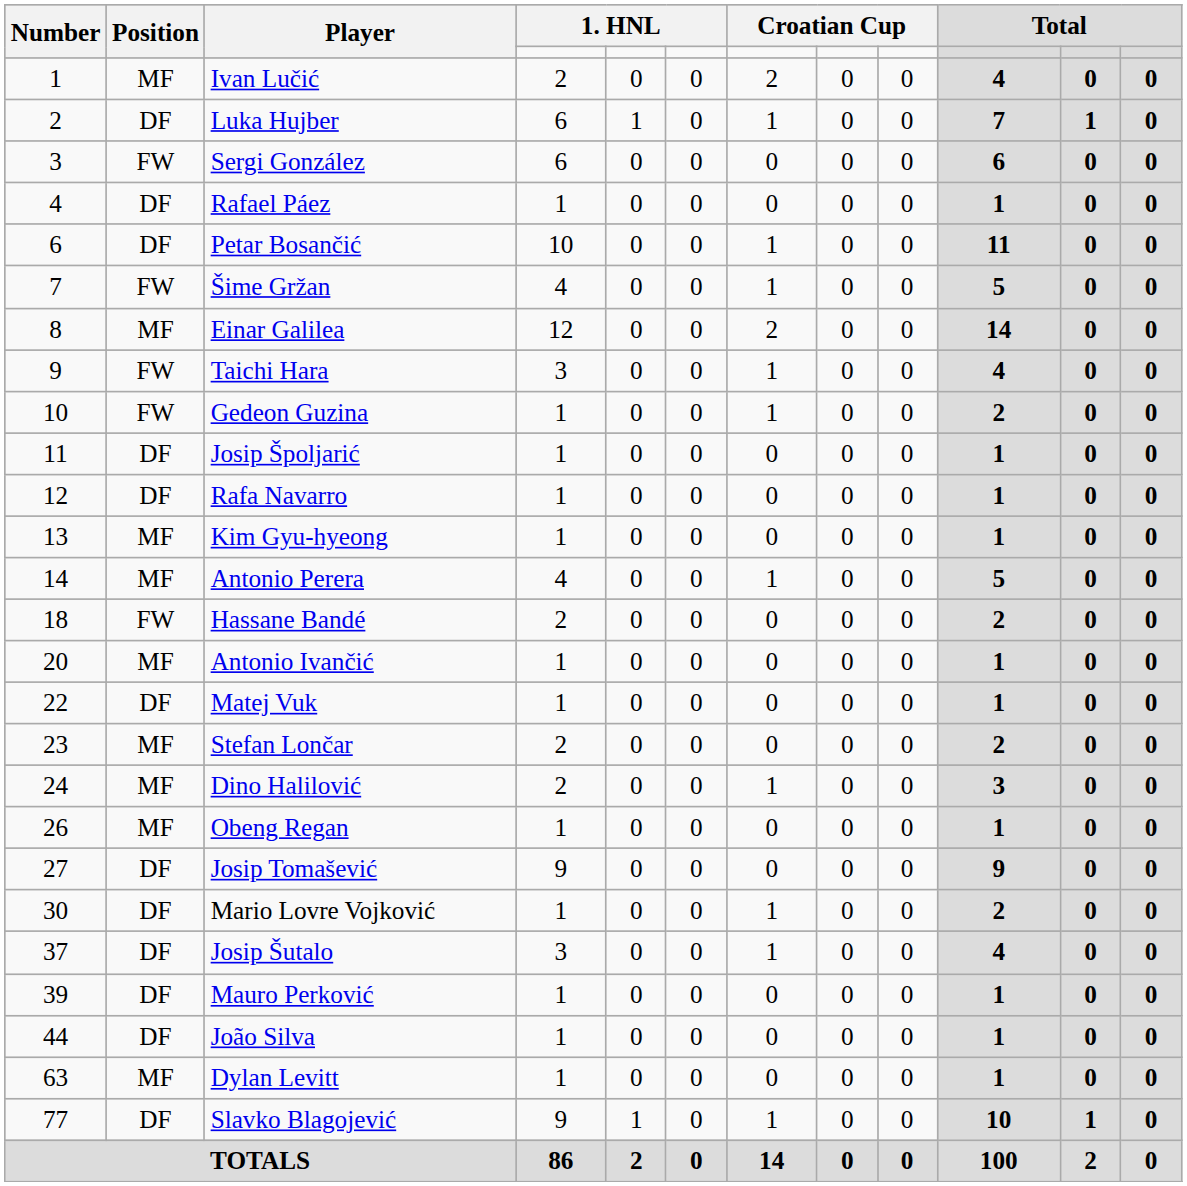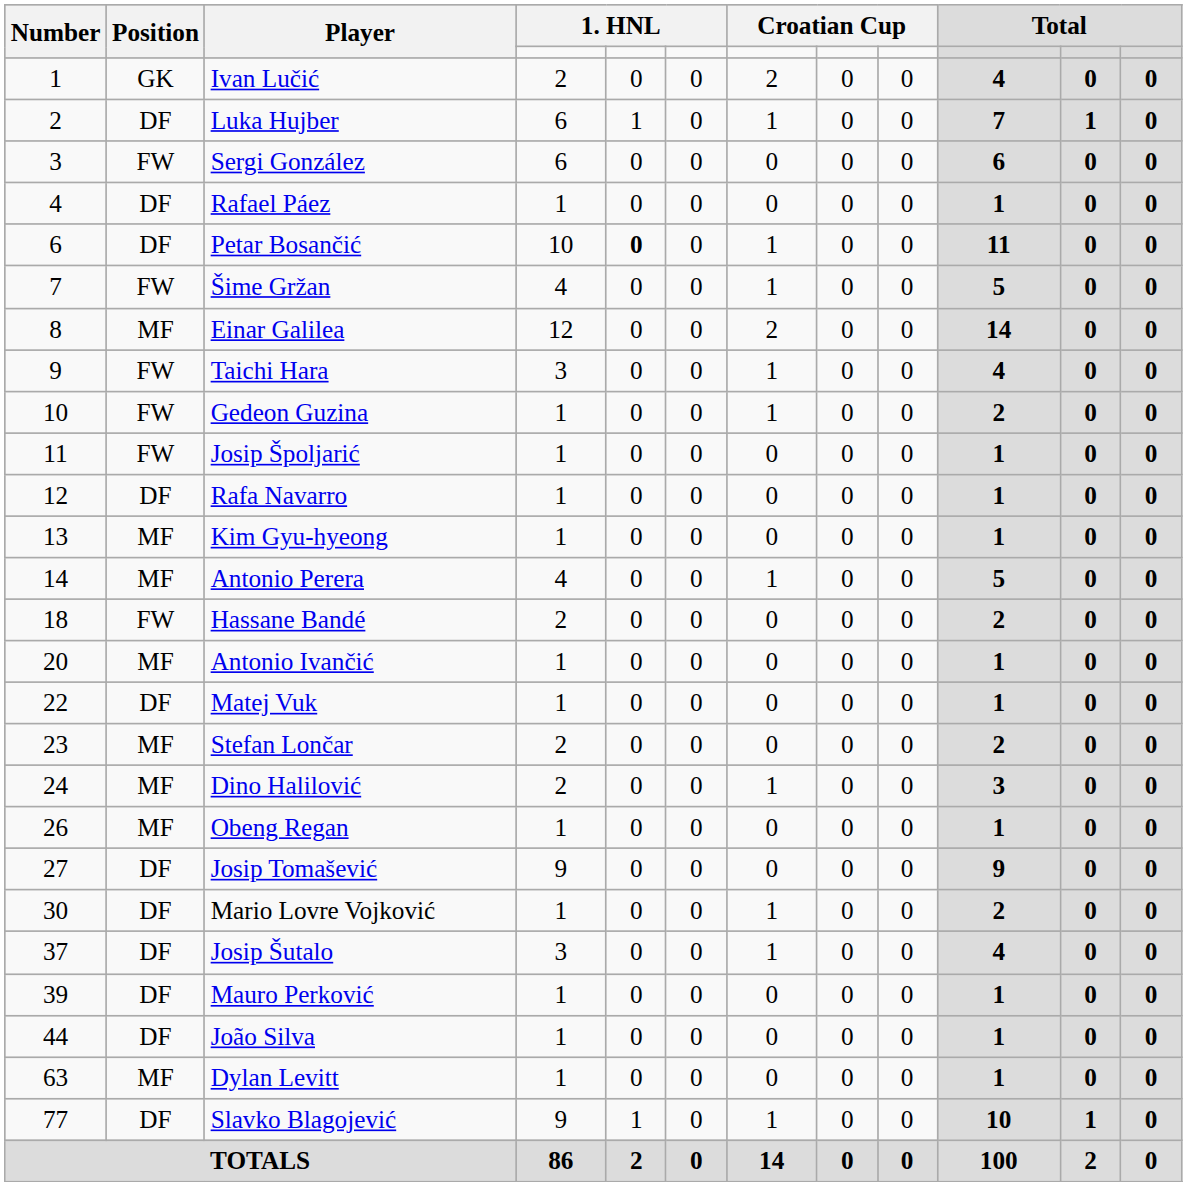Ivan Lučić | Position: MF -> GK
Petar Bosančić | column 5: normal -> bold
Josip Špoljarić | Position: DF -> FW
